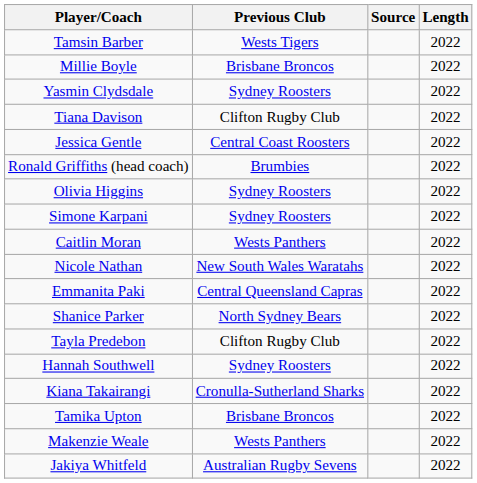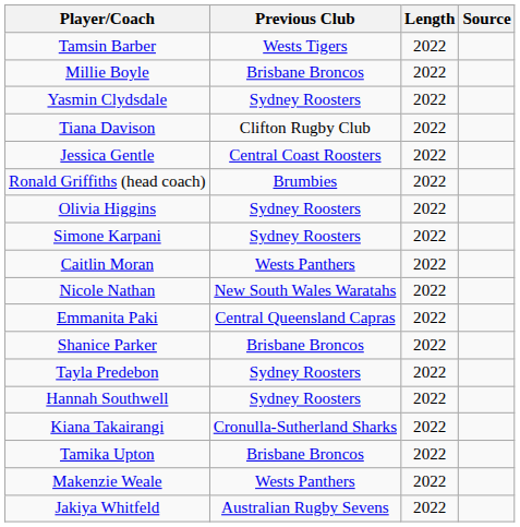columns swapped: Length <-> Source
Shanice Parker | Previous Club: North Sydney Bears -> Brisbane Broncos
Tayla Predebon | Previous Club: Clifton Rugby Club -> Sydney Roosters
